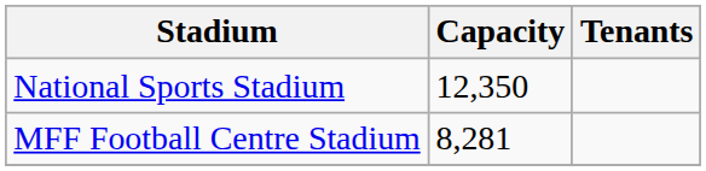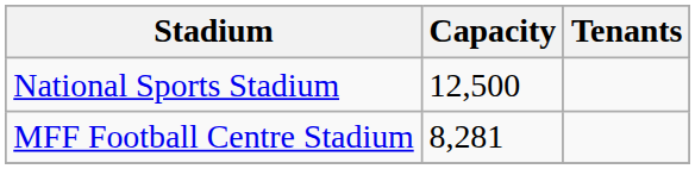National Sports Stadium | Capacity: 12,350 -> 12,500
